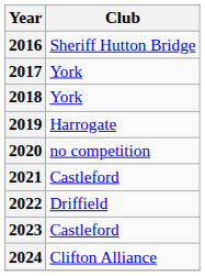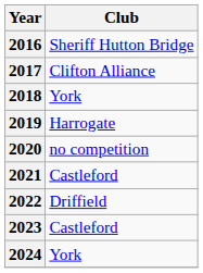2017 | Club: York -> Clifton Alliance
2024 | Club: Clifton Alliance -> York
